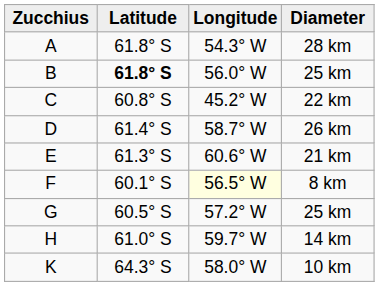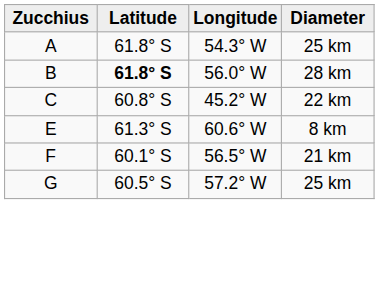A | Diameter: 28 km -> 25 km
B | Diameter: 25 km -> 28 km
- row: D | 61.4° S | 58.7° W | 26 km
E | Diameter: 21 km -> 8 km
F | Longitude: lightyellow background -> no background
F | Diameter: 8 km -> 21 km
- row: H | 61.0° S | 59.7° W | 14 km
- row: K | 64.3° S | 58.0° W | 10 km
